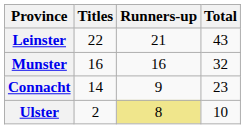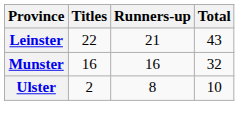- row: Connacht | 14 | 9 | 23
Ulster | Runners-up: khaki background -> no background
